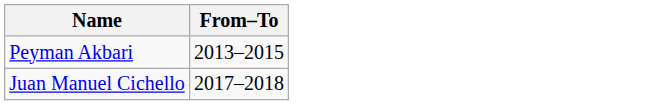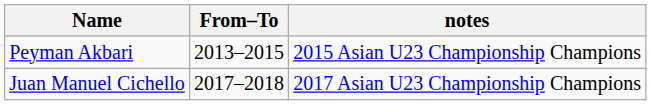+ column: notes | 2015 Asian U23 Championship Champions | 2017 Asian U23 Championship Champions
